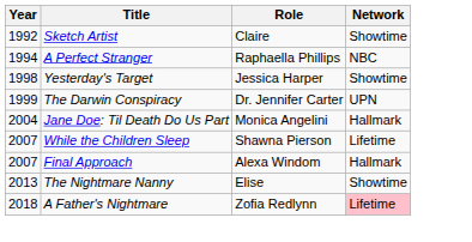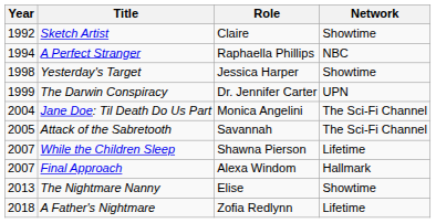Jane Doe: Til Death Do Us Part | Network: Hallmark -> The Sci-Fi Channel
+ row: 2005 | Attack of the Sabretooth | Savannah | The Sci-Fi Channel
A Father's Nightmare | Network: pink background -> no background
